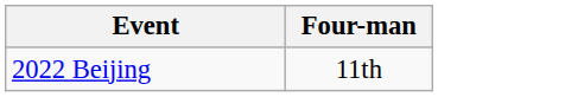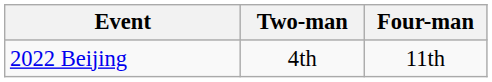+ column: Two-man | 4th
